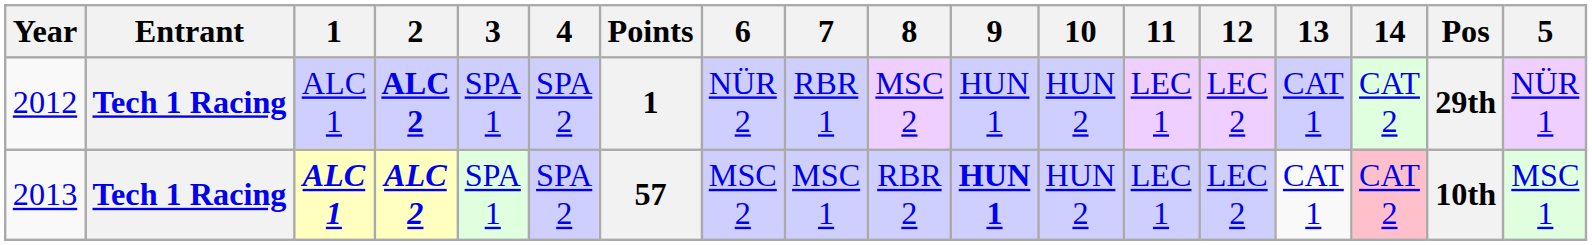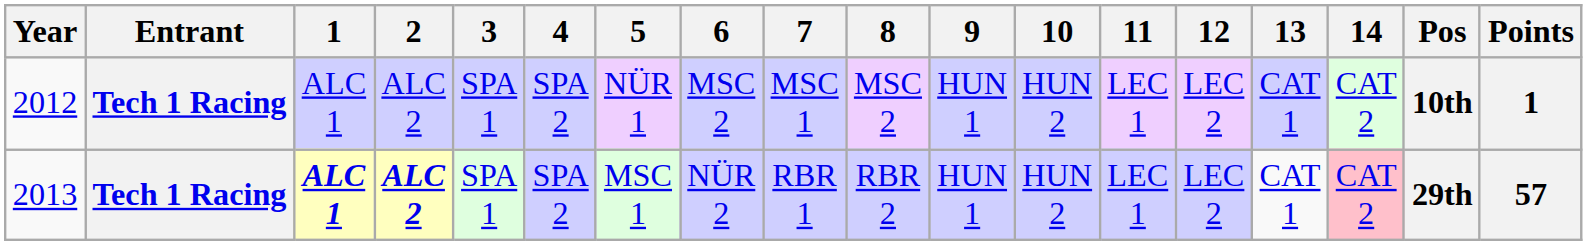columns swapped: 5 <-> Points
2012 | 2: bold -> normal
2012 | 6: NÜR 2 -> MSC 2
2012 | 7: RBR 1 -> MSC 1
2012 | Pos: 29th -> 10th
2013 | 6: MSC 2 -> NÜR 2
2013 | 7: MSC 1 -> RBR 1
2013 | 9: bold -> normal
2013 | Pos: 10th -> 29th
